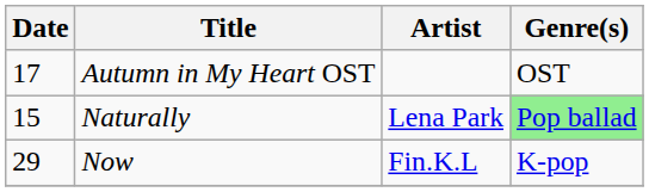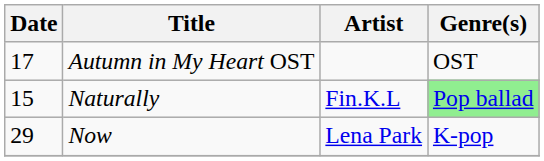Naturally | Artist: Lena Park -> Fin.K.L
Now | Artist: Fin.K.L -> Lena Park
